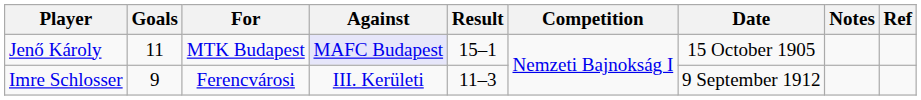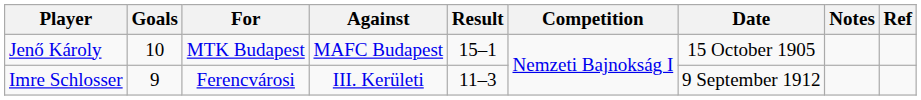Jenő Károly | Goals: 11 -> 10
Jenő Károly | Against: lavender background -> no background
